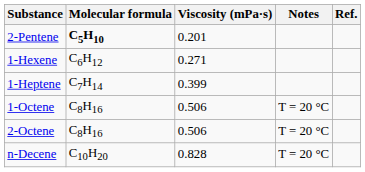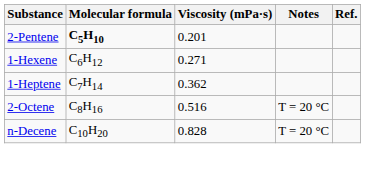1-Heptene | Viscosity (mPa·s): 0.399 -> 0.362
- row: 1-Octene | C8H16 | 0.506 | T = 20 °C
2-Octene | Viscosity (mPa·s): 0.506 -> 0.516
